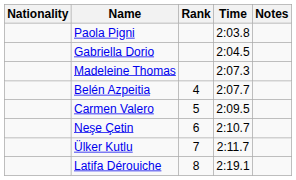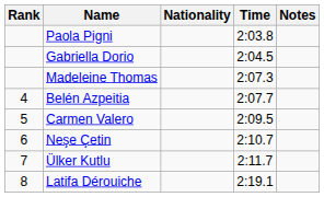columns swapped: Rank <-> Nationality
